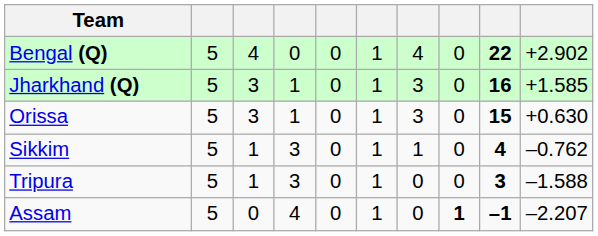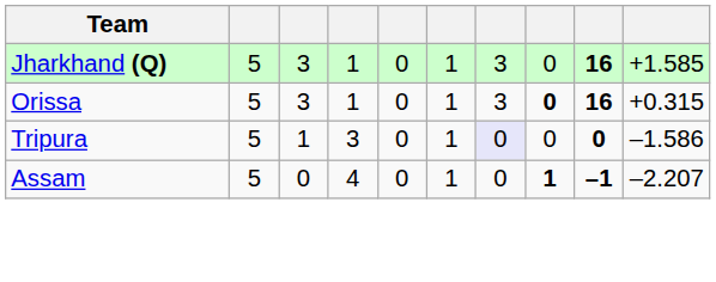- row: Bengal (Q) | 5 | 4 | 0 | 0 | 1 | 4 | 0 | 22 | +2.902
Orissa | column 8: normal -> bold
Orissa | column 9: 15 -> 16
Orissa | column 10: +0.630 -> +0.315
- row: Sikkim | 5 | 1 | 3 | 0 | 1 | 1 | 0 | 4 | –0.762
Tripura | column 7: no background -> lavender background
Tripura | column 9: 3 -> 0
Tripura | column 10: –1.588 -> –1.586
